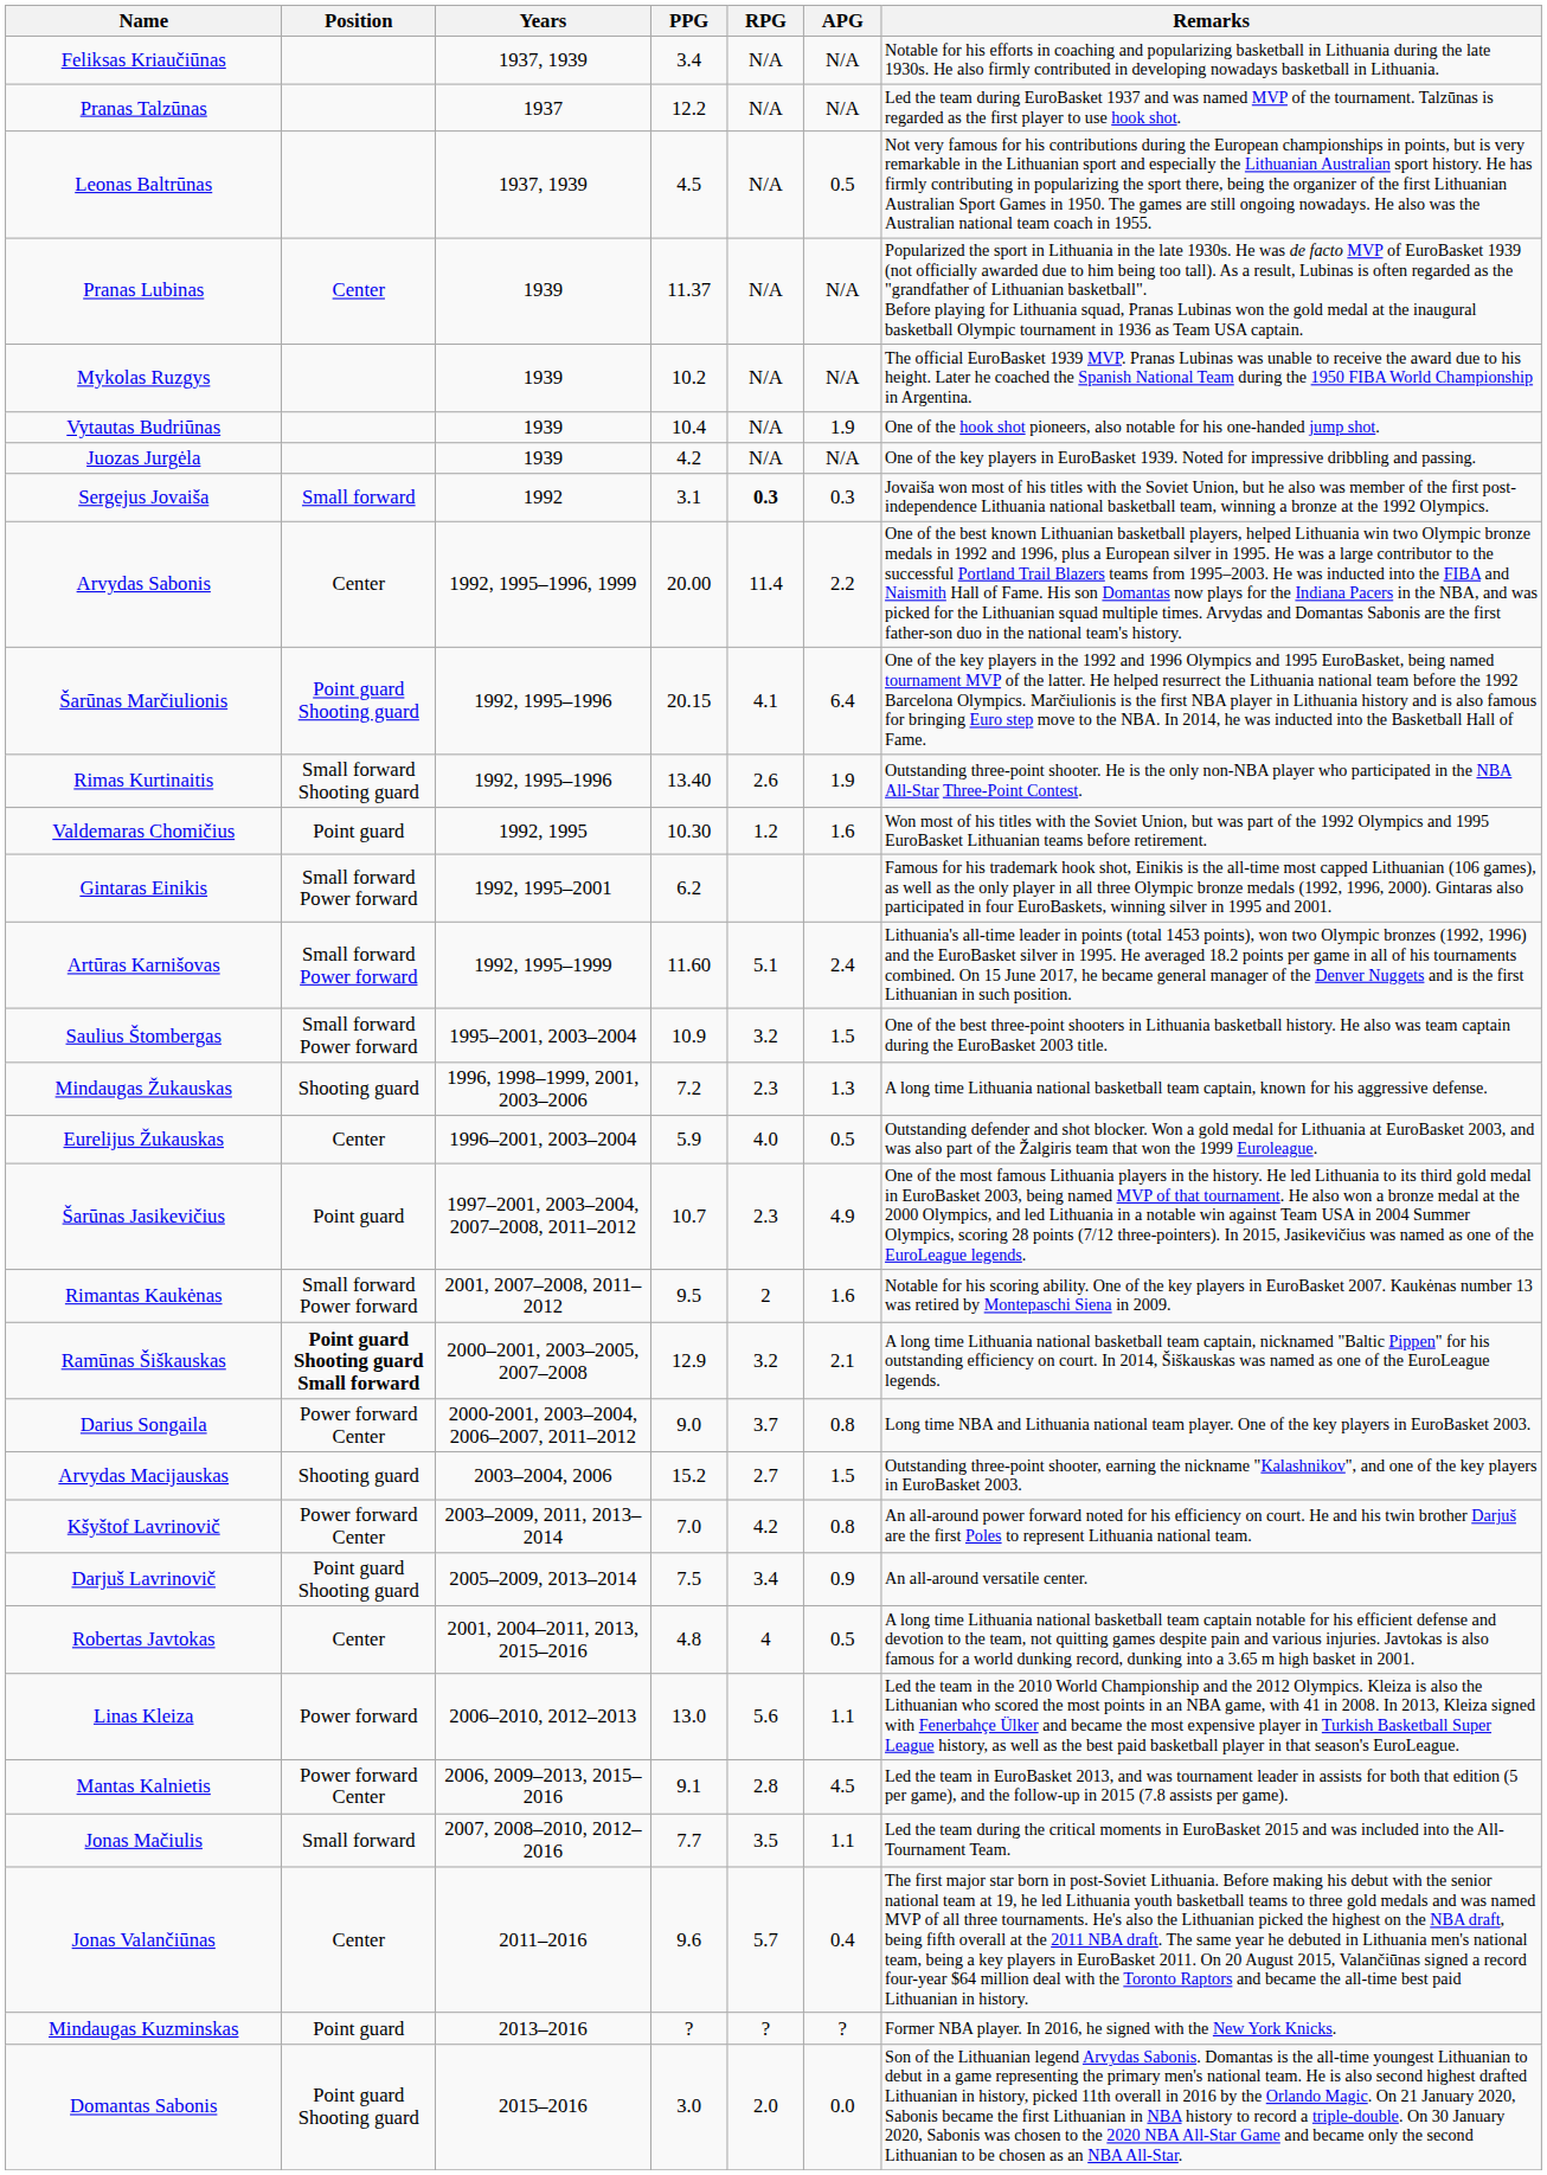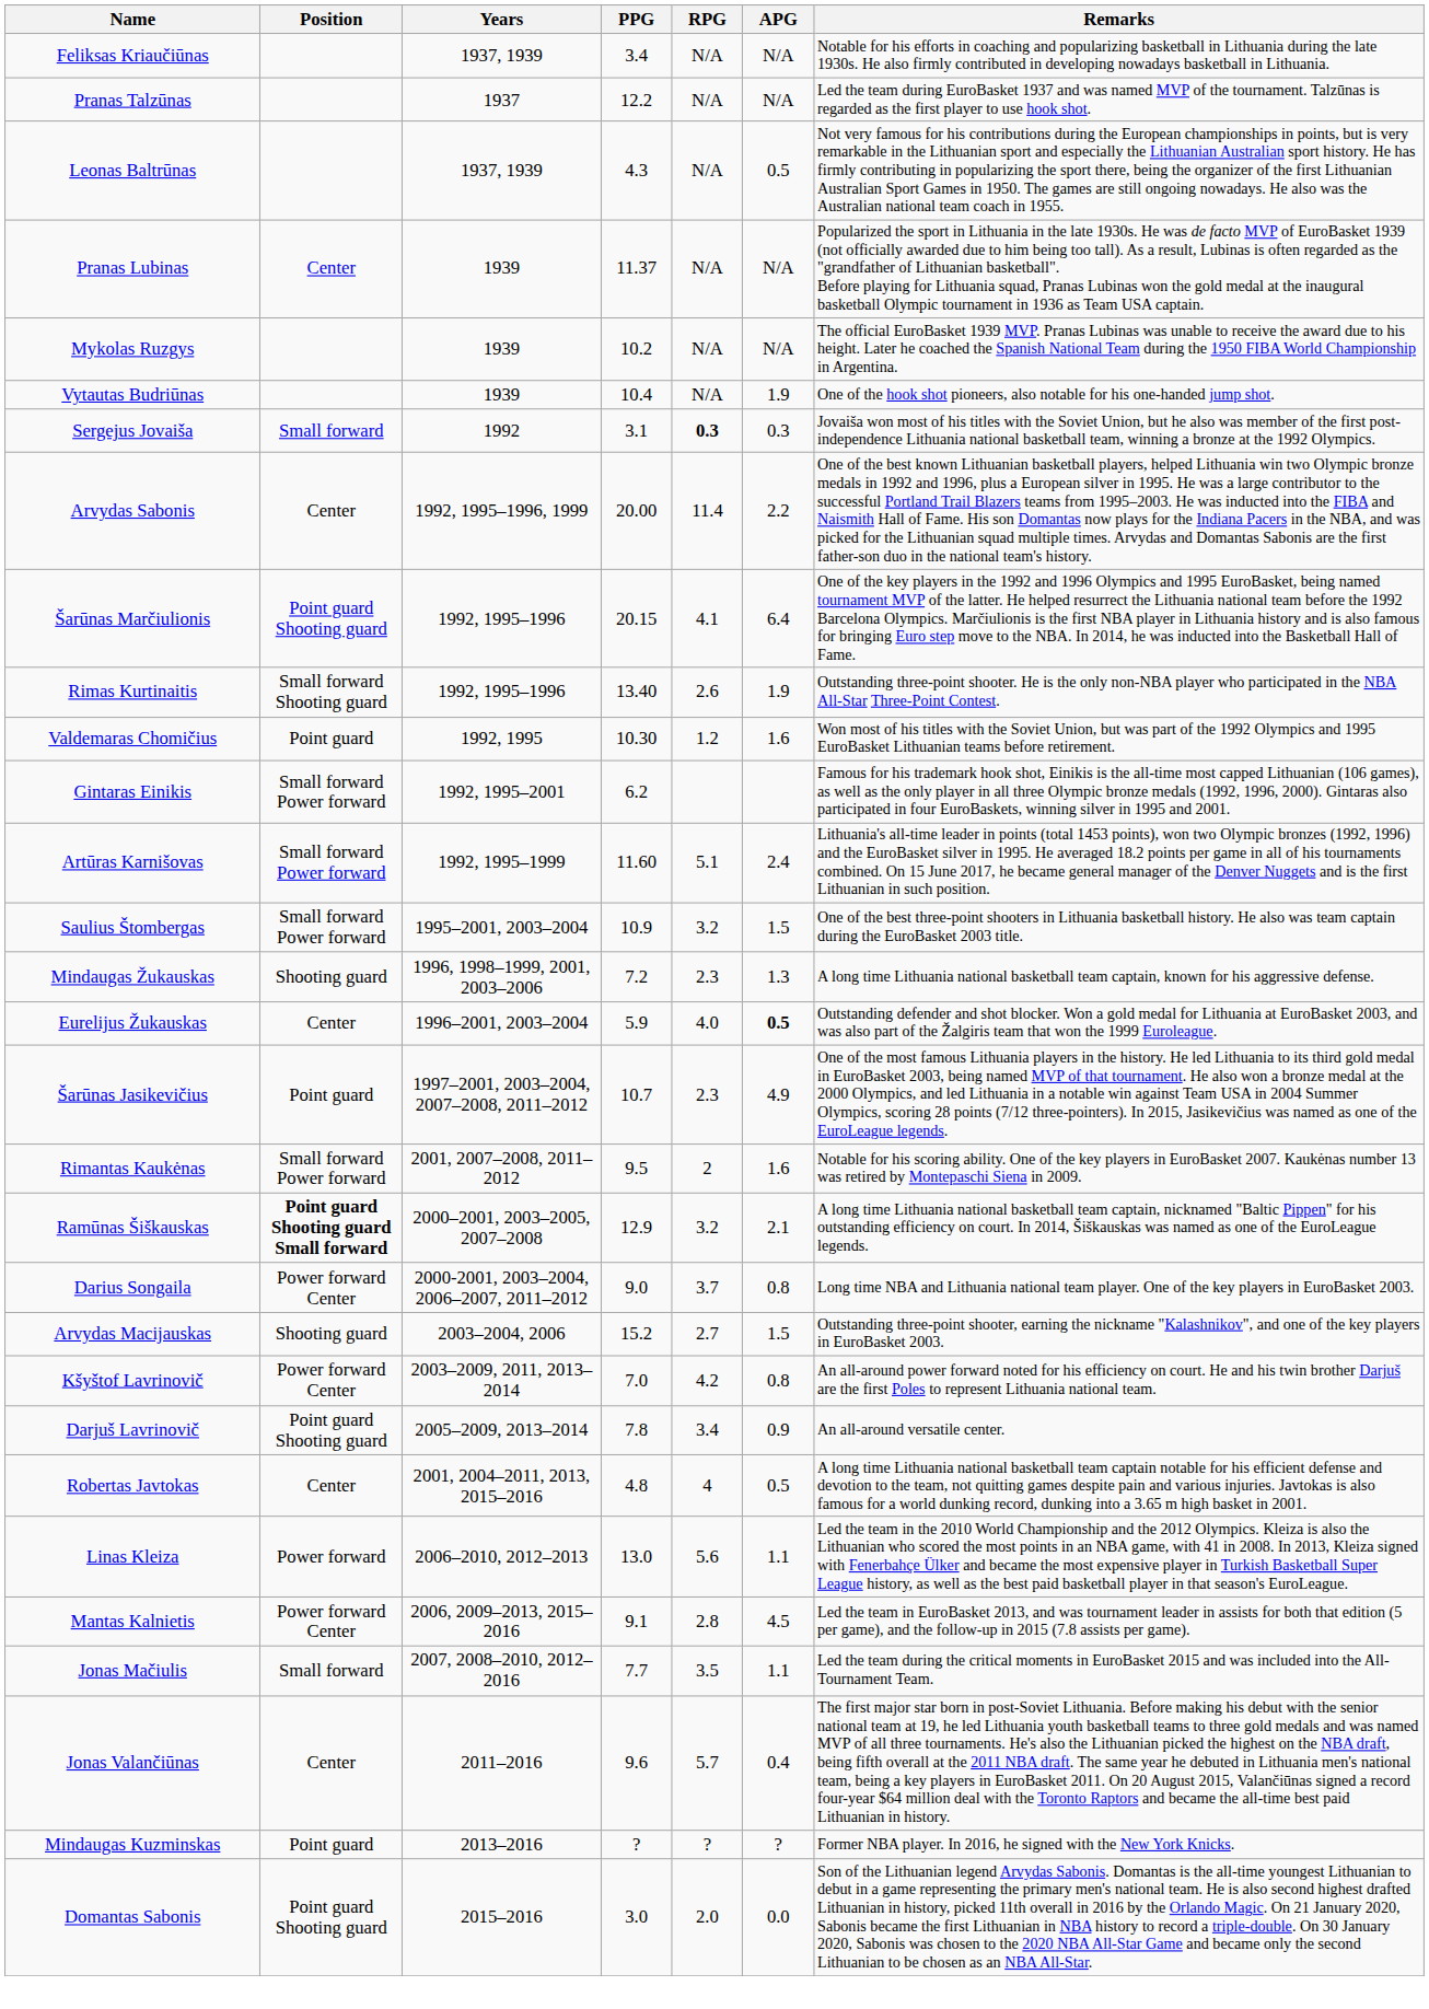Leonas Baltrūnas | PPG: 4.5 -> 4.3
- row: Juozas Jurgėla | 1939 | 4.2 | N/A | N/A | One of the key players in EuroBasket 1939. Noted for impressive dribbling and passing.
Eurelijus Žukauskas | APG: normal -> bold
Darjuš Lavrinovič | PPG: 7.5 -> 7.8
